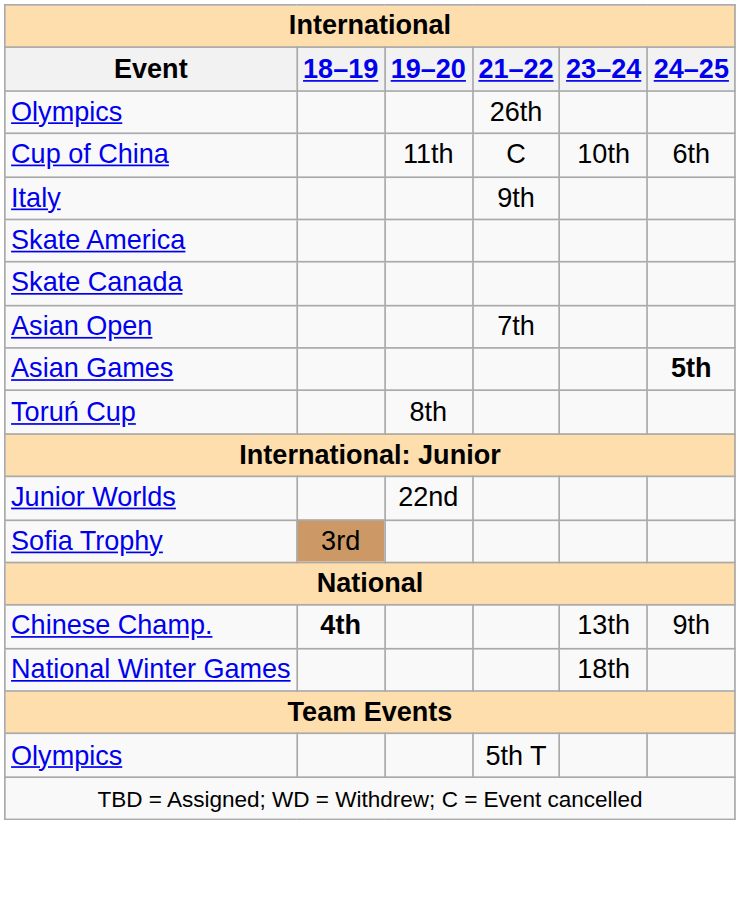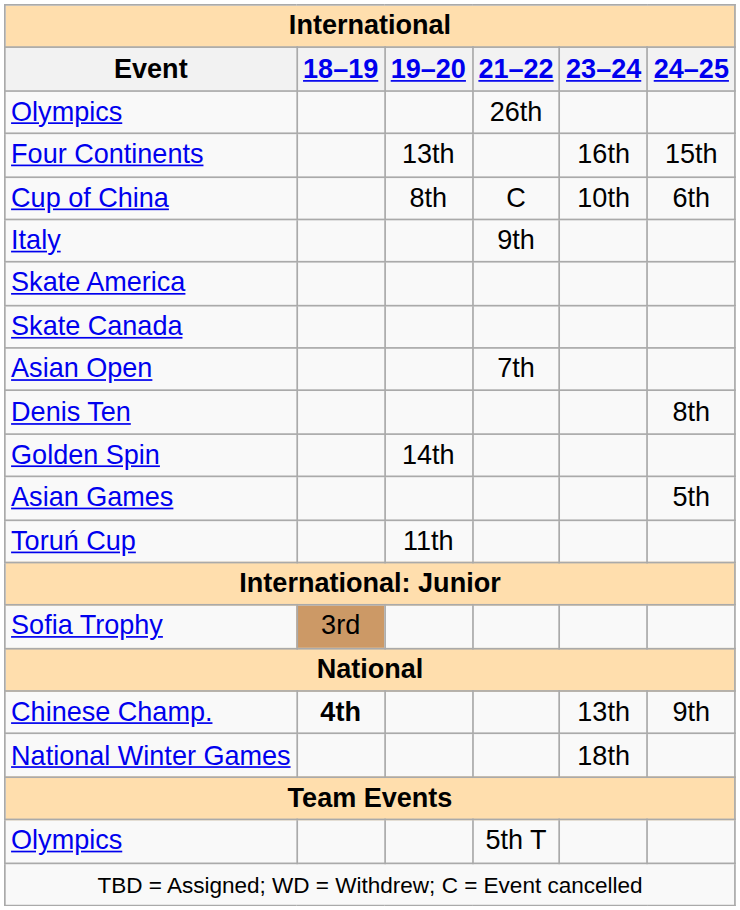+ row: Four Continents | 13th | 16th | 15th
Cup of China | 19–20: 11th -> 8th
+ row: Denis Ten | 8th
+ row: Golden Spin | 14th
Asian Games | 24–25: bold -> normal
Toruń Cup | 19–20: 8th -> 11th
- row: Junior Worlds | 22nd
